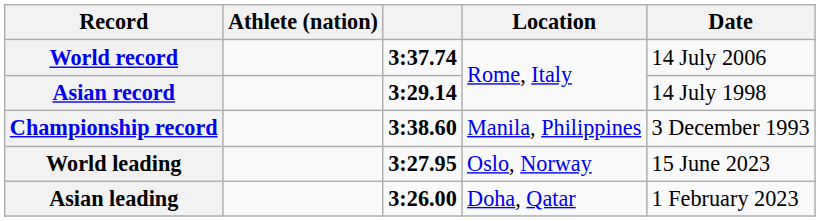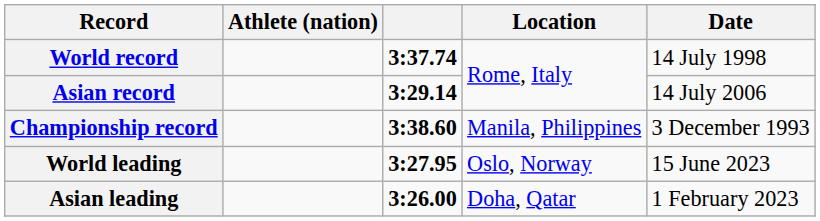World record | Date: 14 July 2006 -> 14 July 1998
Asian record | Date: 14 July 1998 -> 14 July 2006
